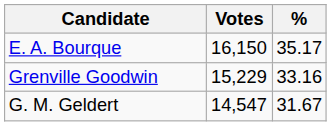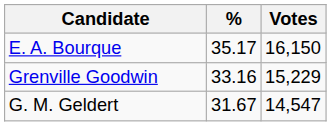columns swapped: Votes <-> %
